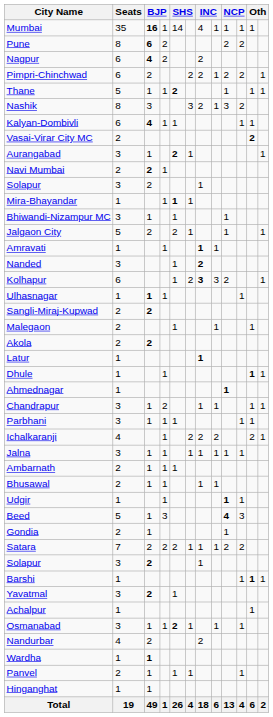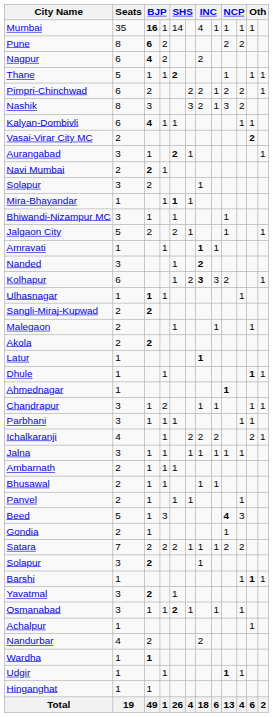rows swapped: Thane <-> Pimpri-Chinchwad
rows swapped: Panvel <-> Udgir
rows swapped: Achalpur <-> Osmanabad
